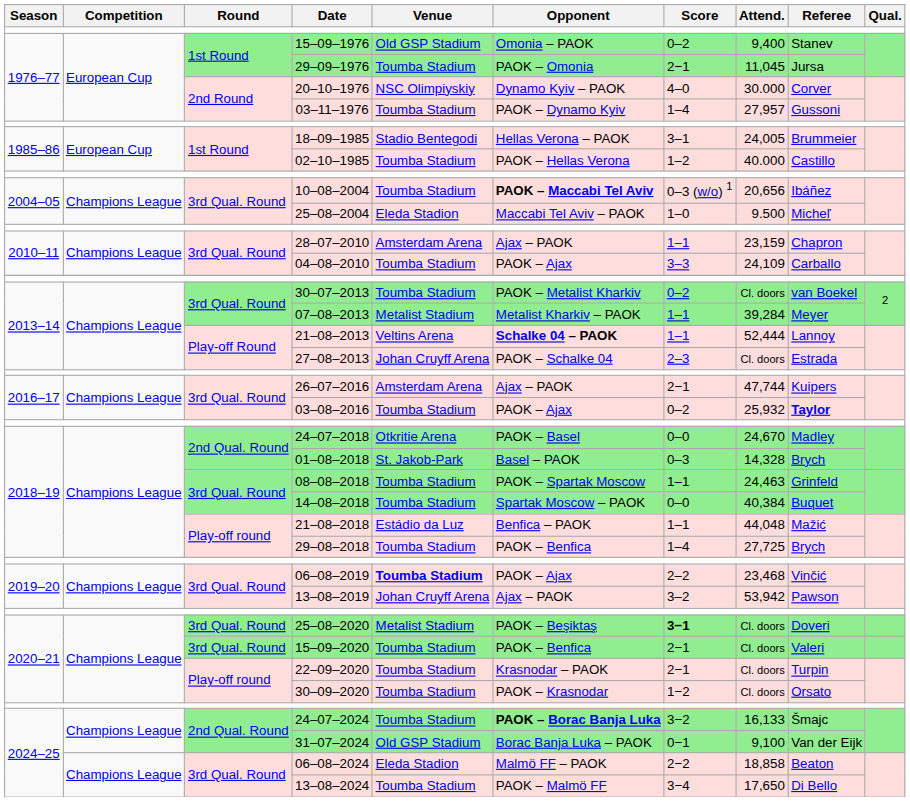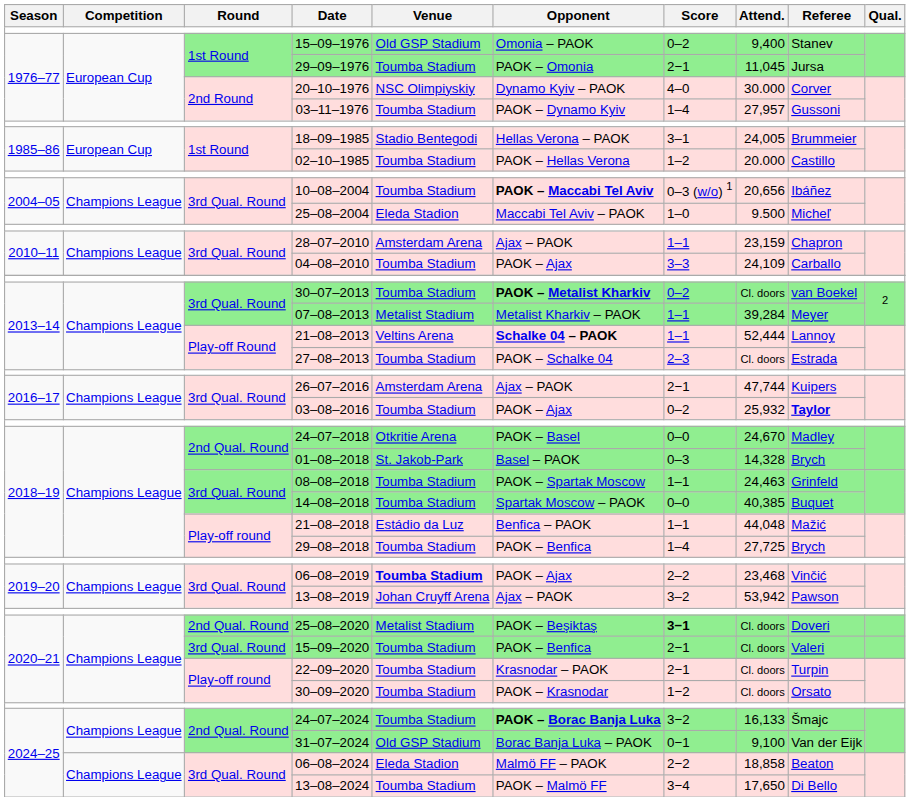02–10–1985 | Attend.: 40.000 -> 20.000
30–07–2013 | Opponent: normal -> bold
27–08–2013 | Venue: Johan Cruyff Arena -> Toumba Stadium
14–08–2018 | Attend.: 40,384 -> 40,385
25–08–2020 | Round: 3rd Qual. Round -> 2nd Qual. Round
